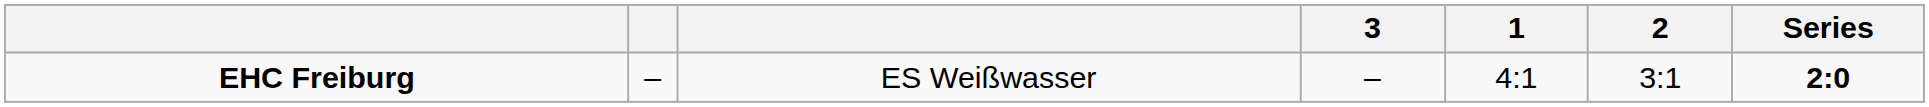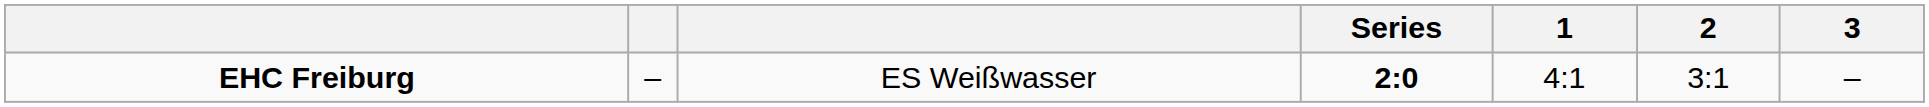columns swapped: Series <-> 3
